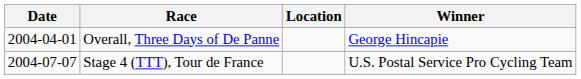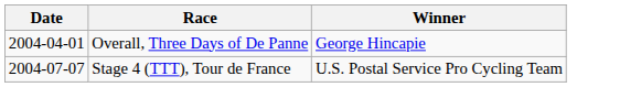- column: Location
